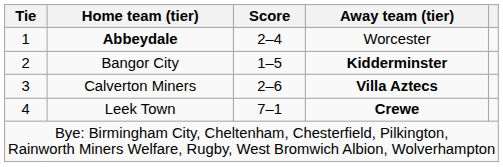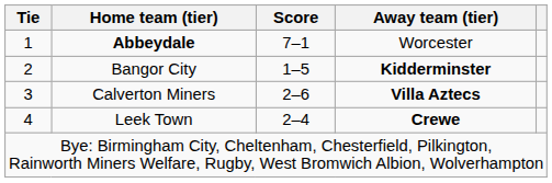Abbeydale | Score: 2–4 -> 7–1
Leek Town | Score: 7–1 -> 2–4
